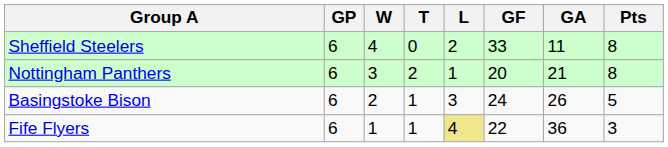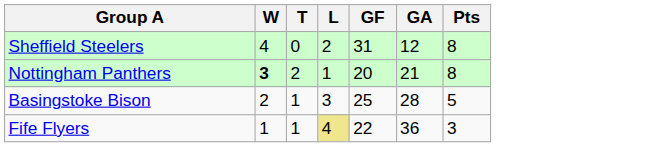- column: GP | 6 | 6 | 6 | 6
Sheffield Steelers | GF: 33 -> 31
Sheffield Steelers | GA: 11 -> 12
Nottingham Panthers | W: normal -> bold
Basingstoke Bison | GF: 24 -> 25
Basingstoke Bison | GA: 26 -> 28
